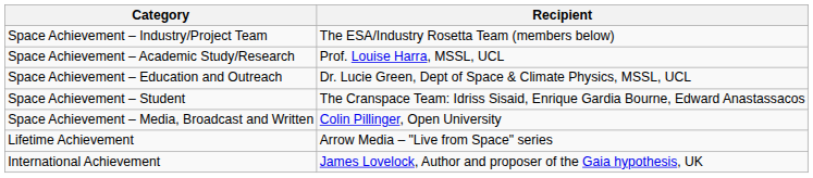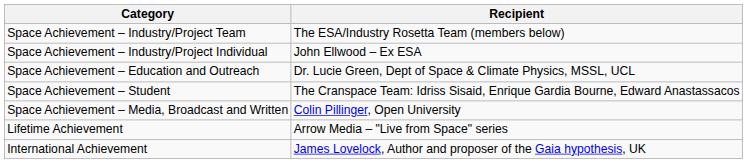+ row: Space Achievement – Industry/Project Individual | John Ellwood – Ex ESA
- row: Space Achievement – Academic Study/Research | Prof. Louise Harra, MSSL, UCL
